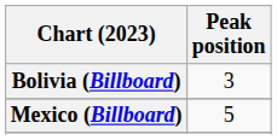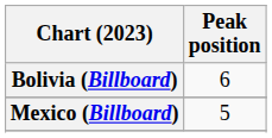Bolivia (Billboard) | Peak position: 3 -> 6
